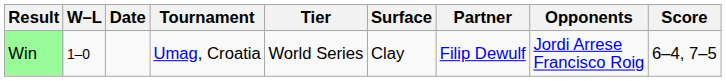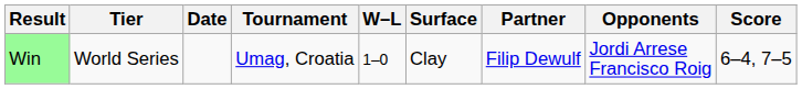columns swapped: W–L <-> Tier
